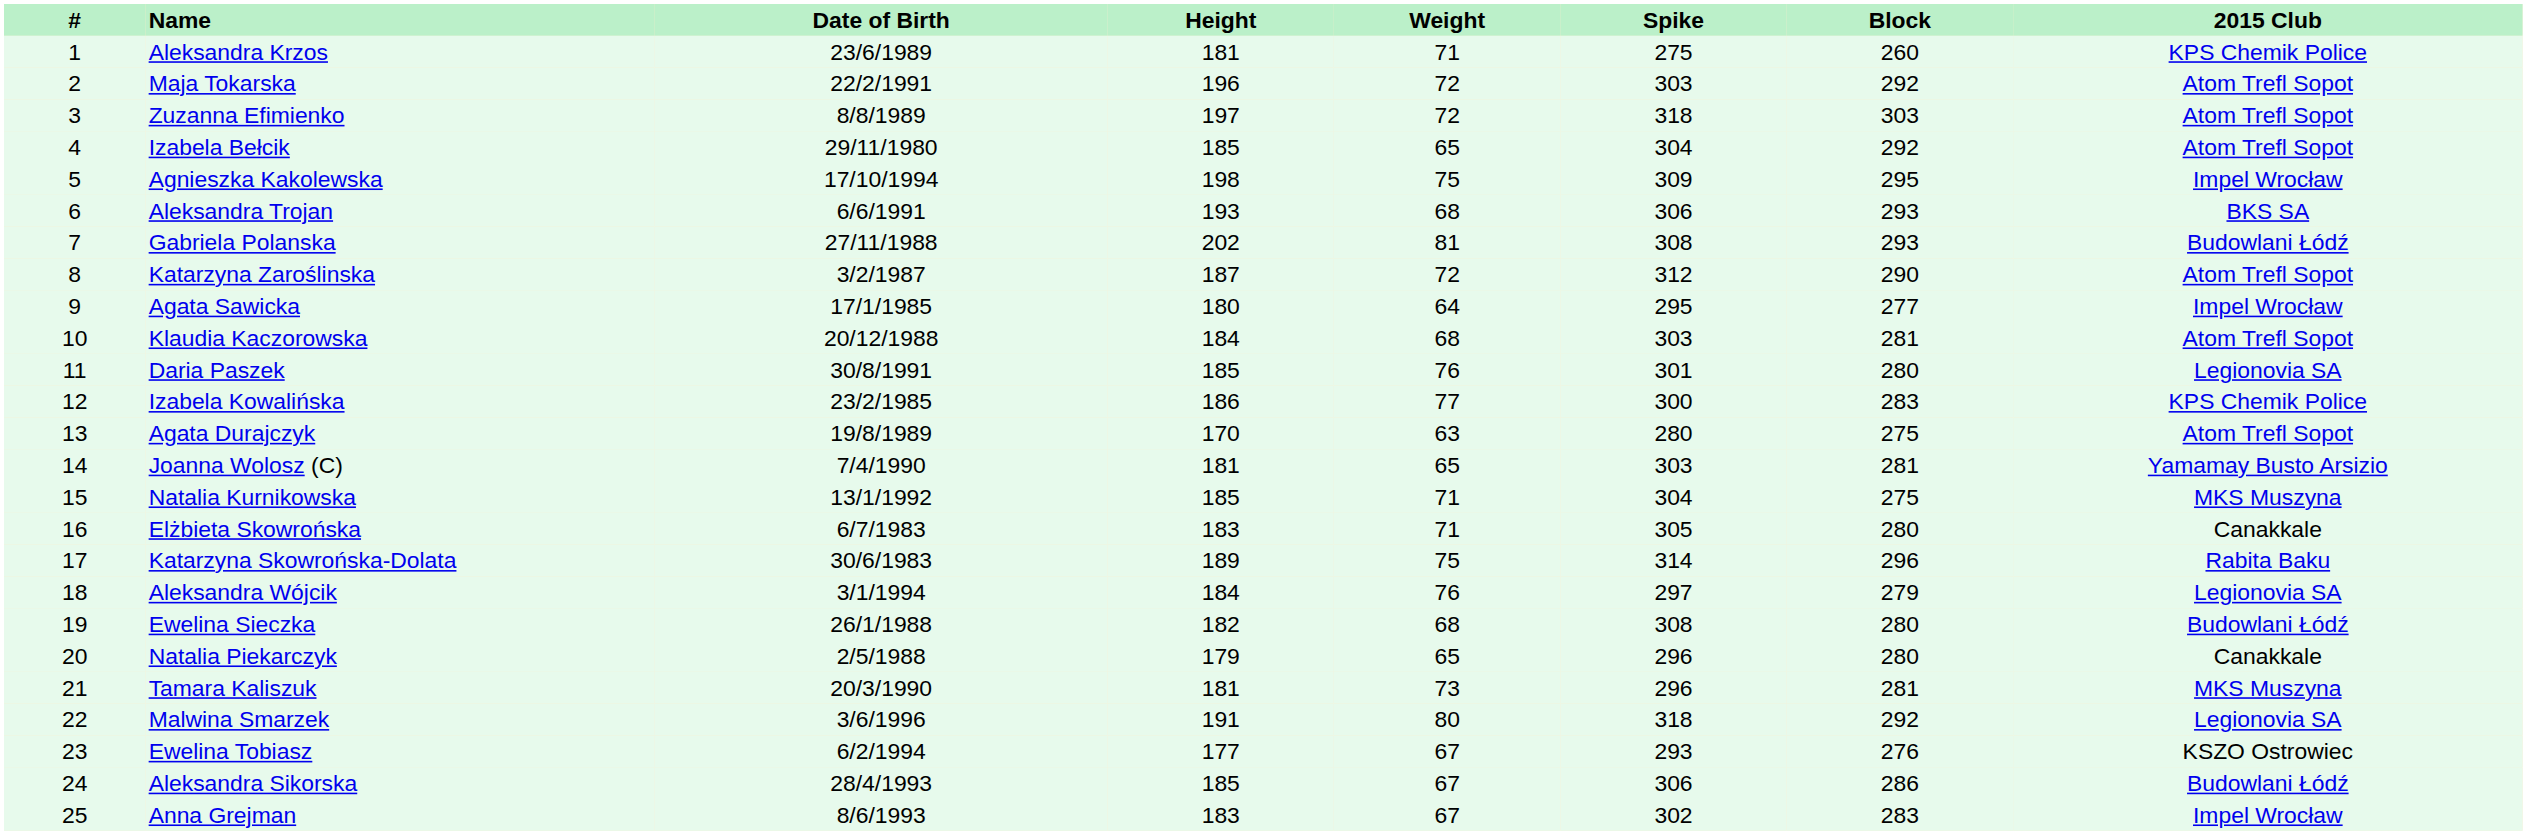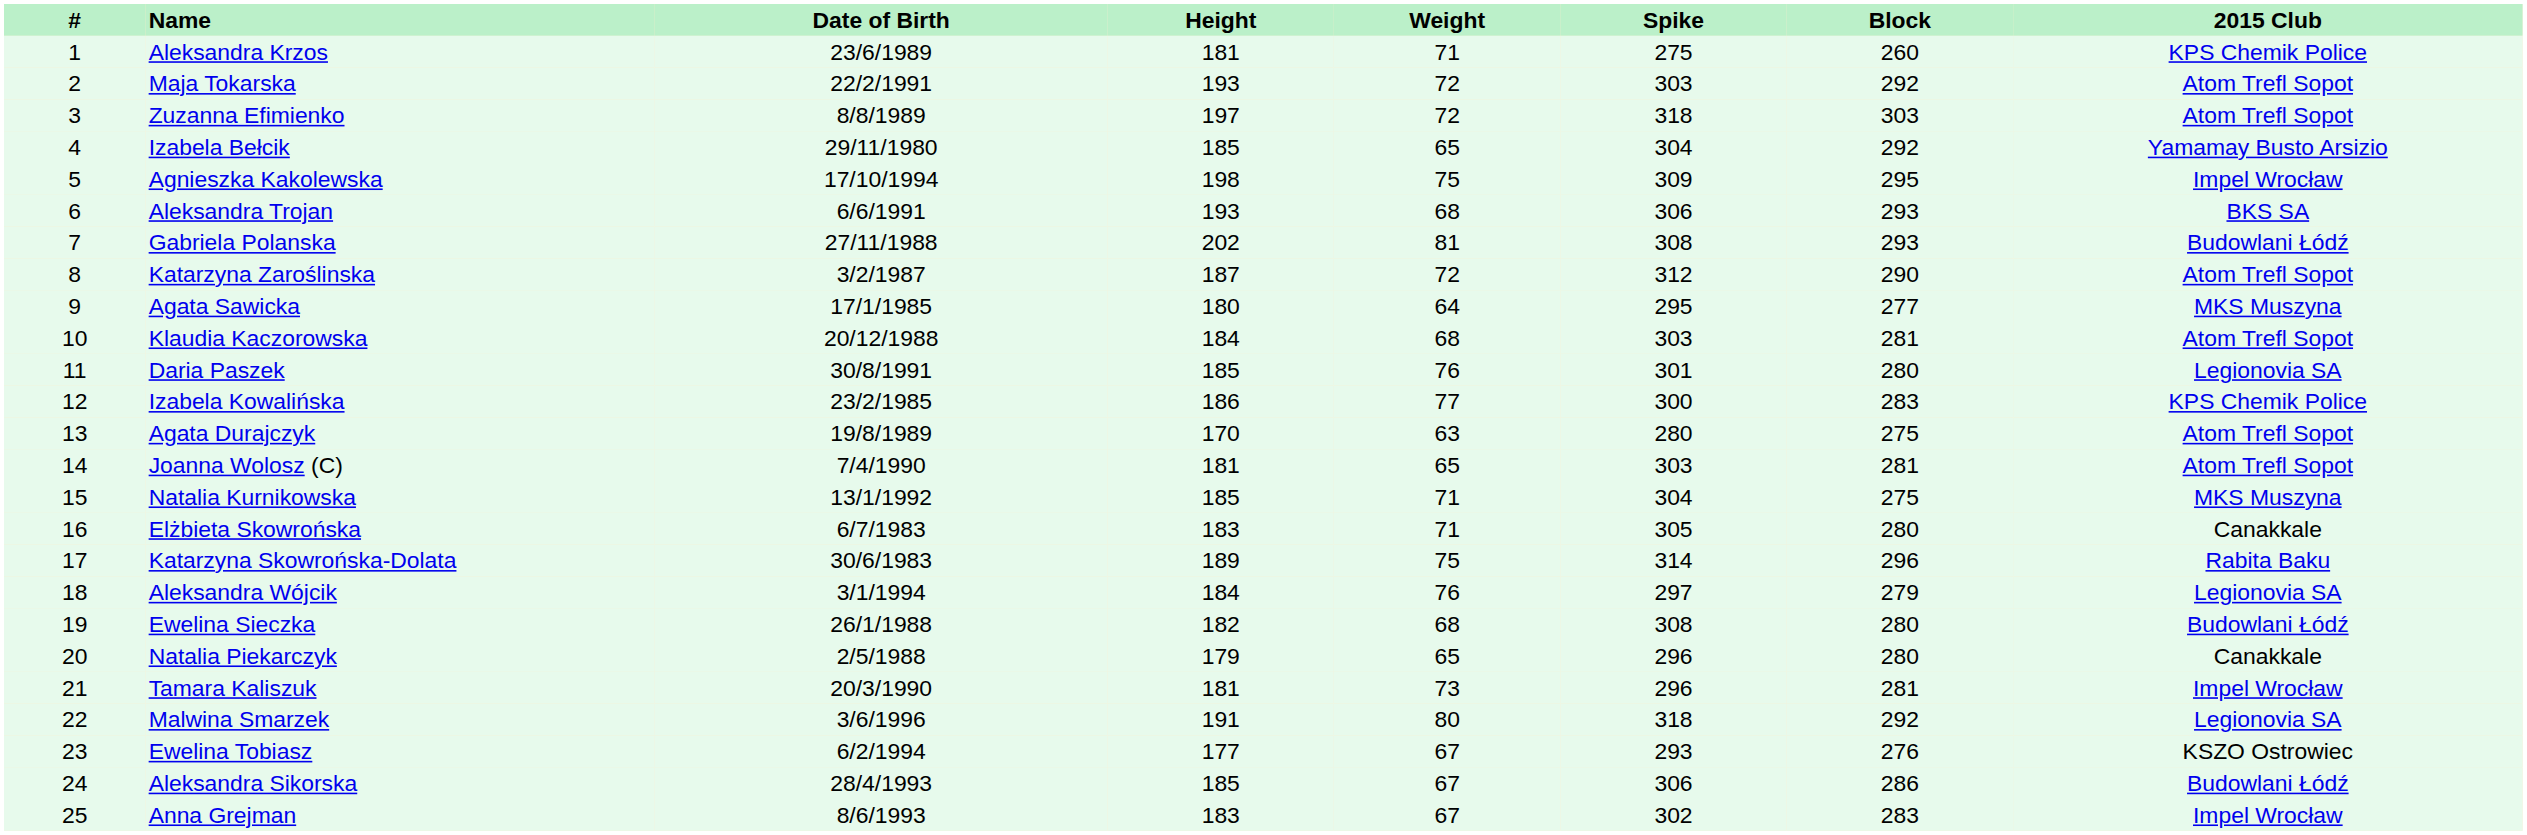Maja Tokarska | Height: 196 -> 193
Izabela Bełcik | 2015 Club: Atom Trefl Sopot -> Yamamay Busto Arsizio
Agata Sawicka | 2015 Club: Impel Wrocław -> MKS Muszyna
Joanna Wolosz (C) | 2015 Club: Yamamay Busto Arsizio -> Atom Trefl Sopot
Tamara Kaliszuk | 2015 Club: MKS Muszyna -> Impel Wrocław
